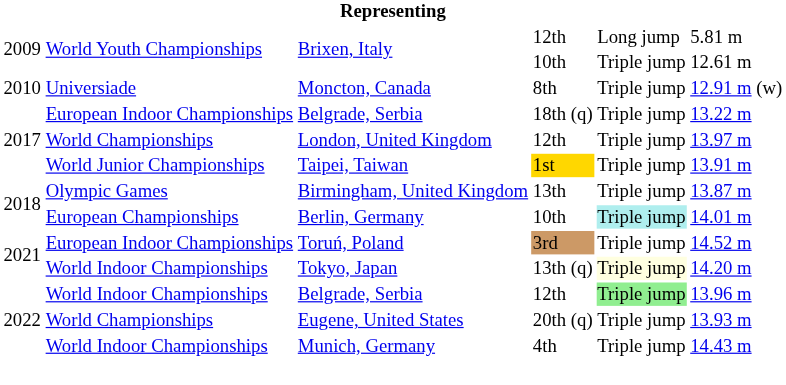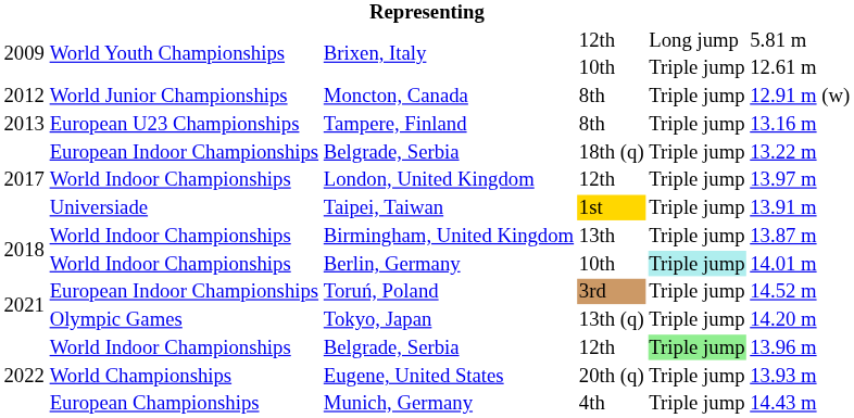Moncton, Canada | column 1: 2010 -> 2012
Moncton, Canada | column 2: Universiade -> World Junior Championships
+ row: 2013 | European U23 Championships | Tampere, Finland | 8th | Triple jump | 13.16 m
London, United Kingdom | column 2: World Championships -> World Indoor Championships
Taipei, Taiwan | column 2: World Junior Championships -> Universiade
Birmingham, United Kingdom | column 2: Olympic Games -> World Indoor Championships
Berlin, Germany | column 2: European Championships -> World Indoor Championships
Tokyo, Japan | column 2: World Indoor Championships -> Olympic Games
Tokyo, Japan | column 5: lightyellow background -> no background
Munich, Germany | column 2: World Indoor Championships -> European Championships
